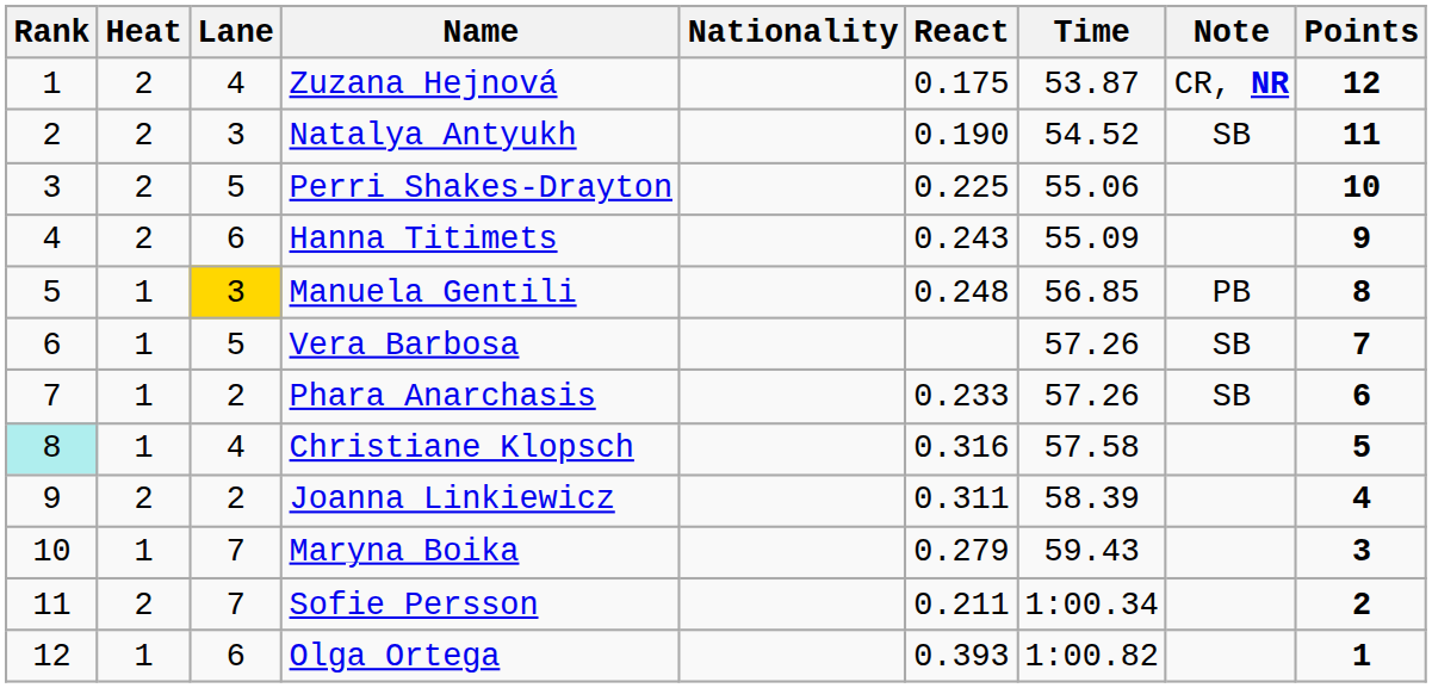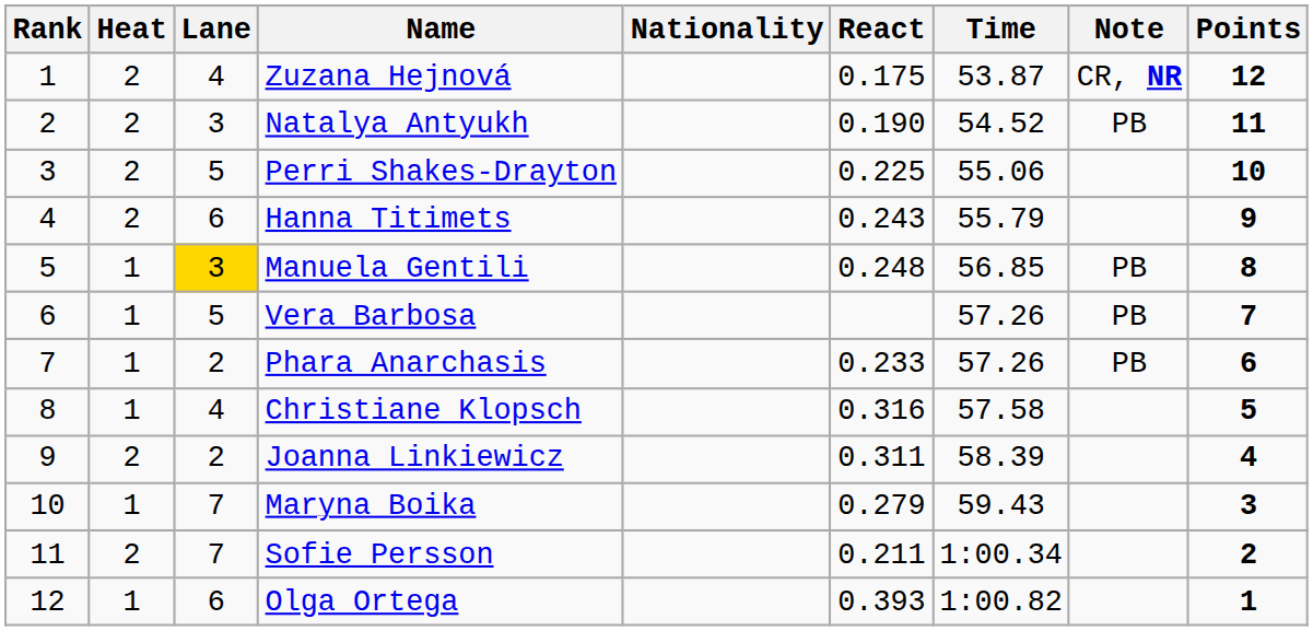Natalya Antyukh | Note: SB -> PB
Hanna Titimets | Time: 55.09 -> 55.79
Vera Barbosa | Note: SB -> PB
Phara Anarchasis | Note: SB -> PB
Christiane Klopsch | Rank: paleturquoise background -> no background
